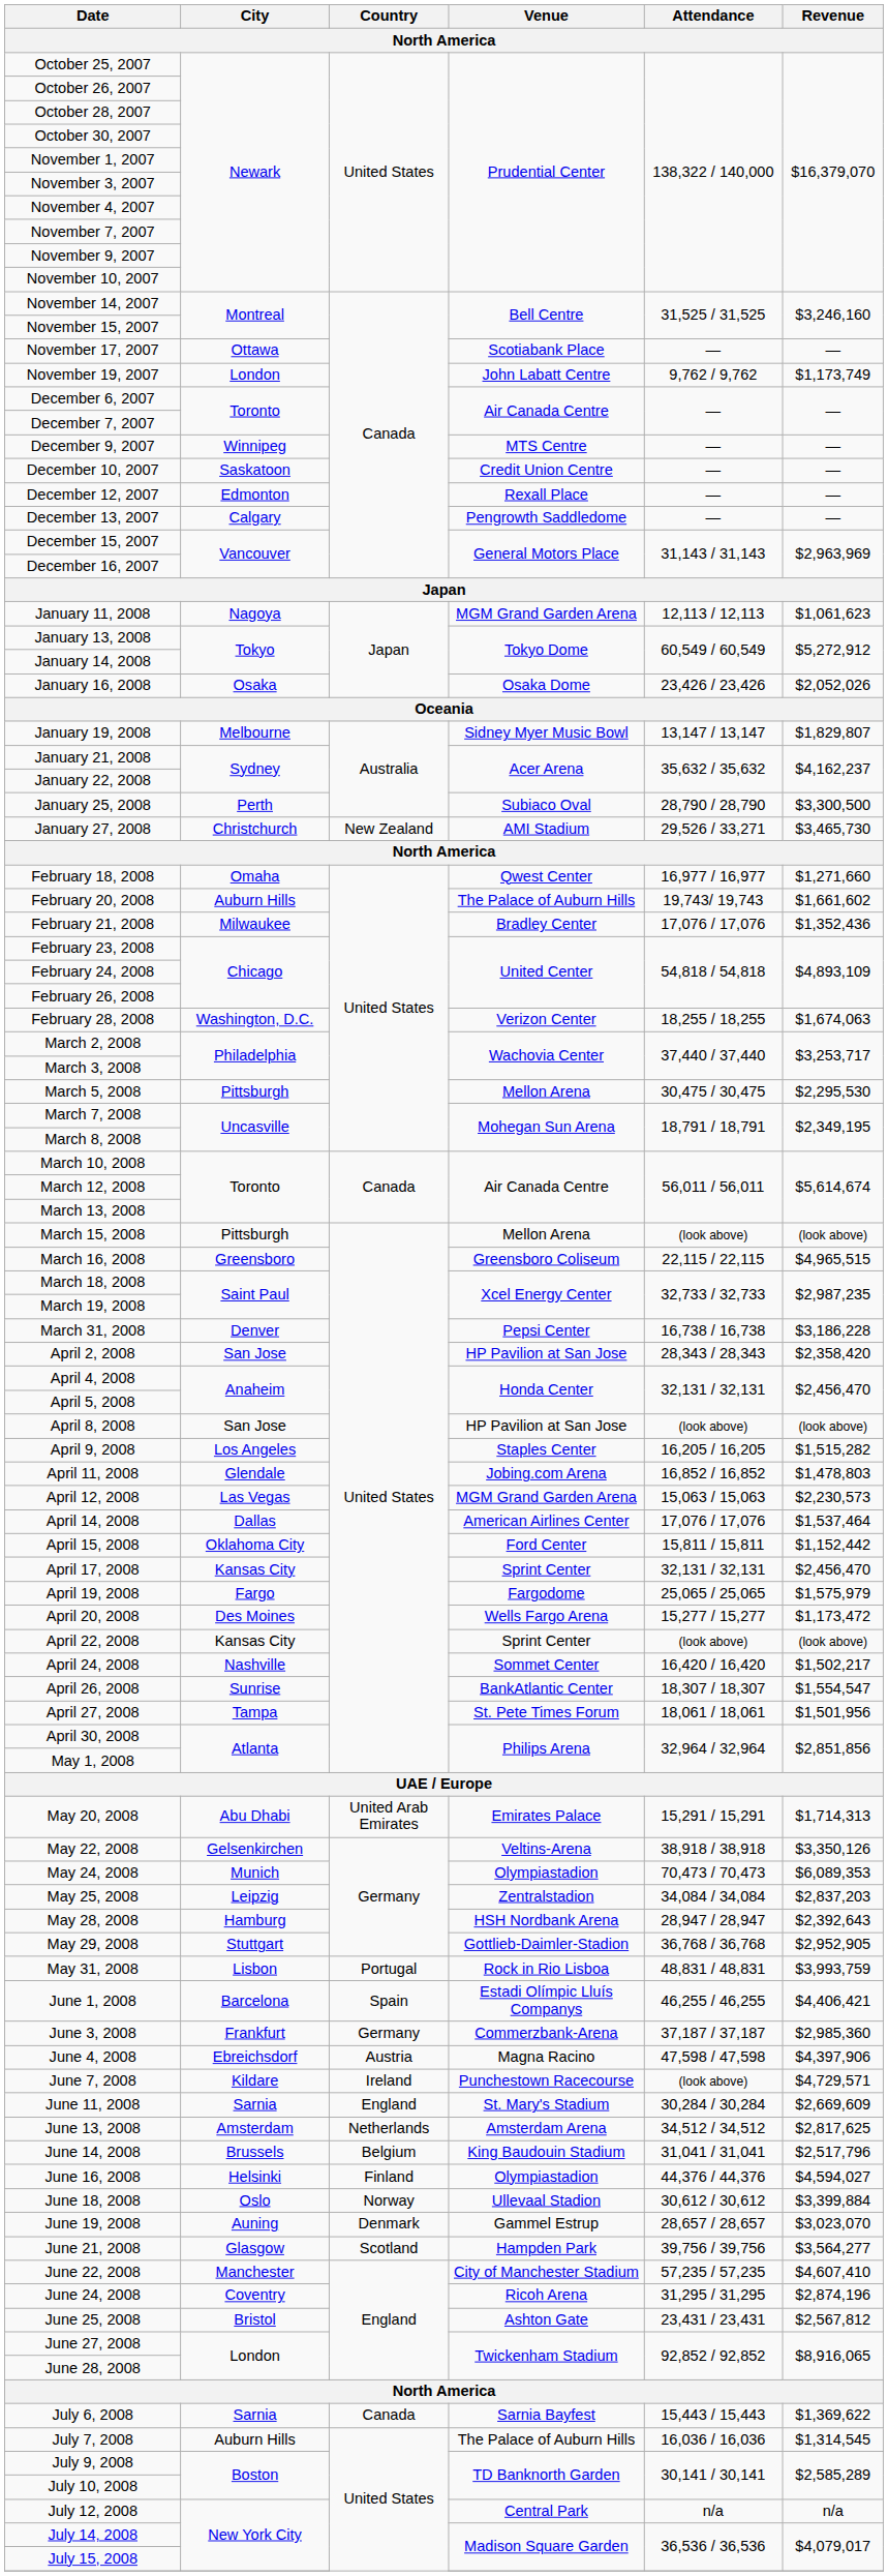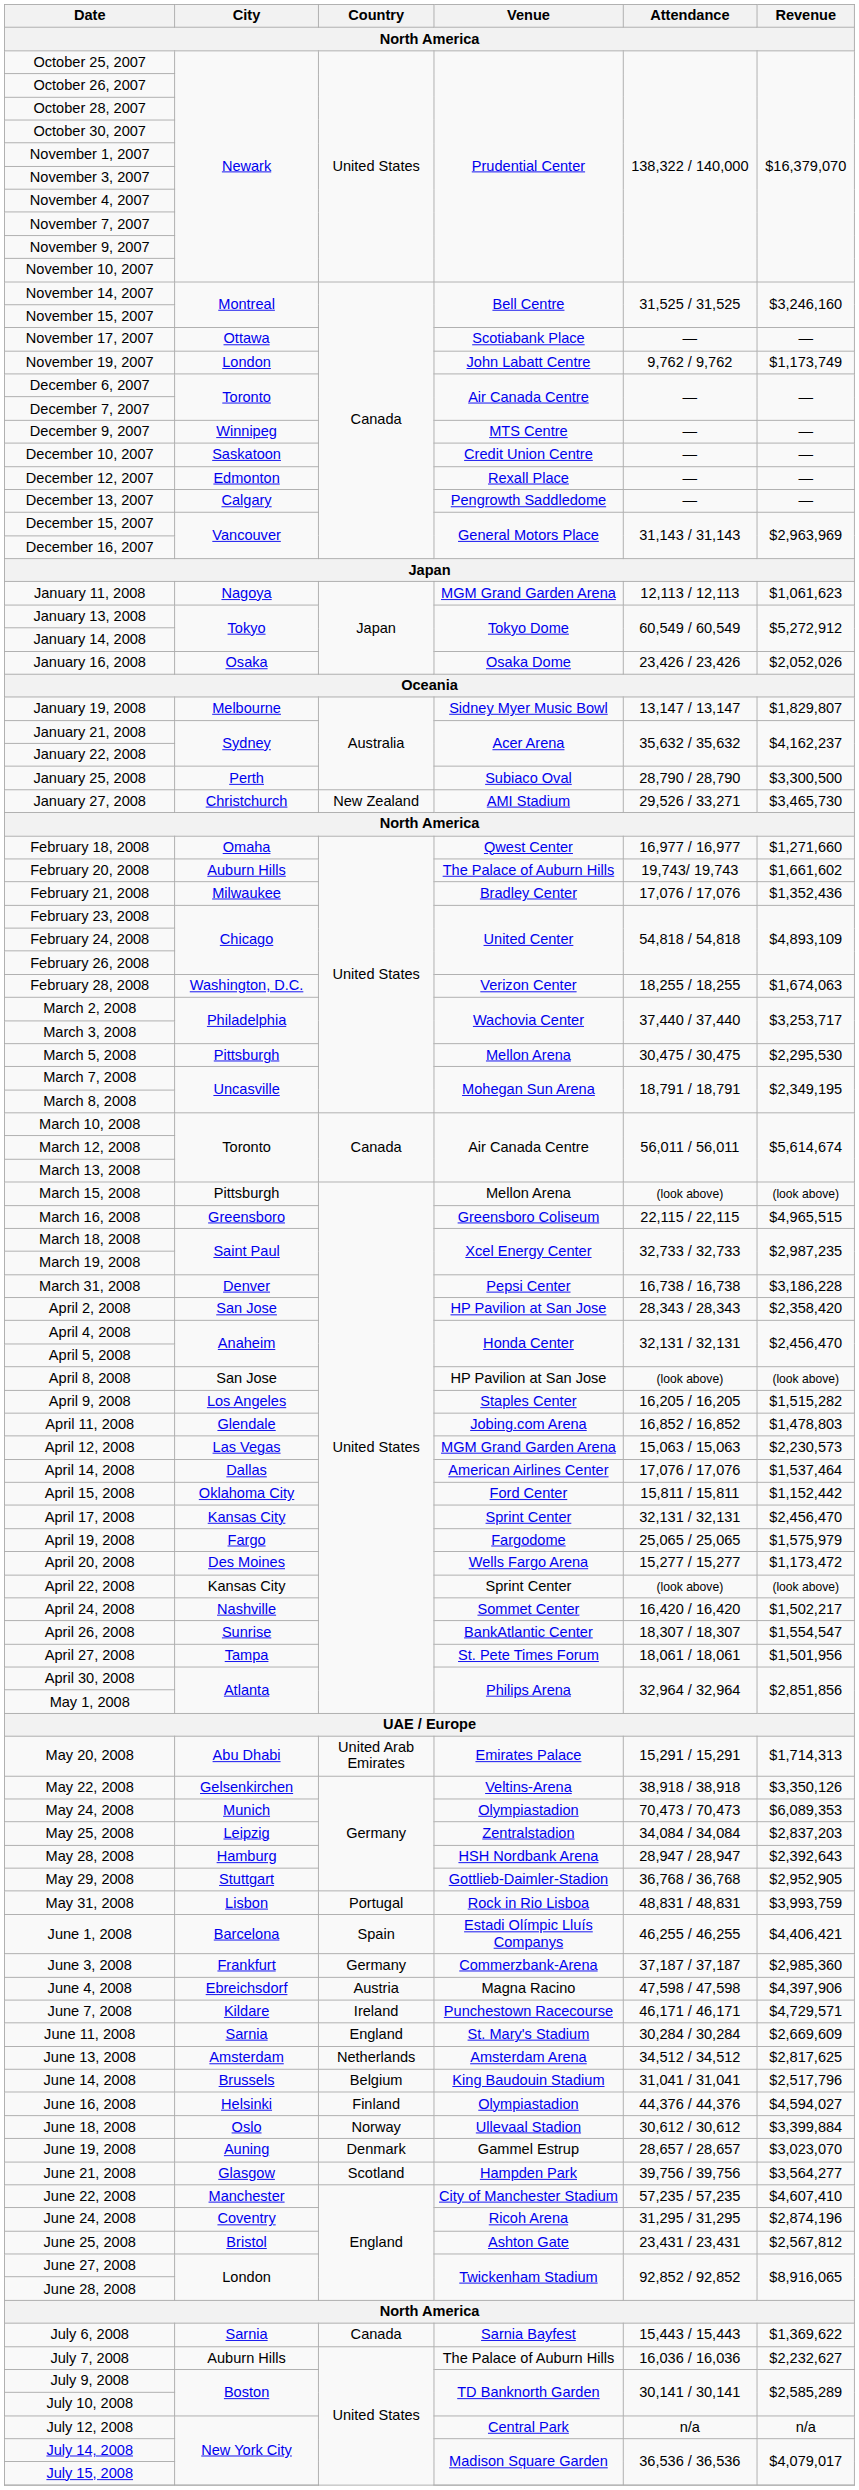June 7, 2008 | Attendance / North America: (look above) -> 46,171 / 46,171
July 7, 2008 | Revenue / North America: $1,314,545 -> $2,232,627
